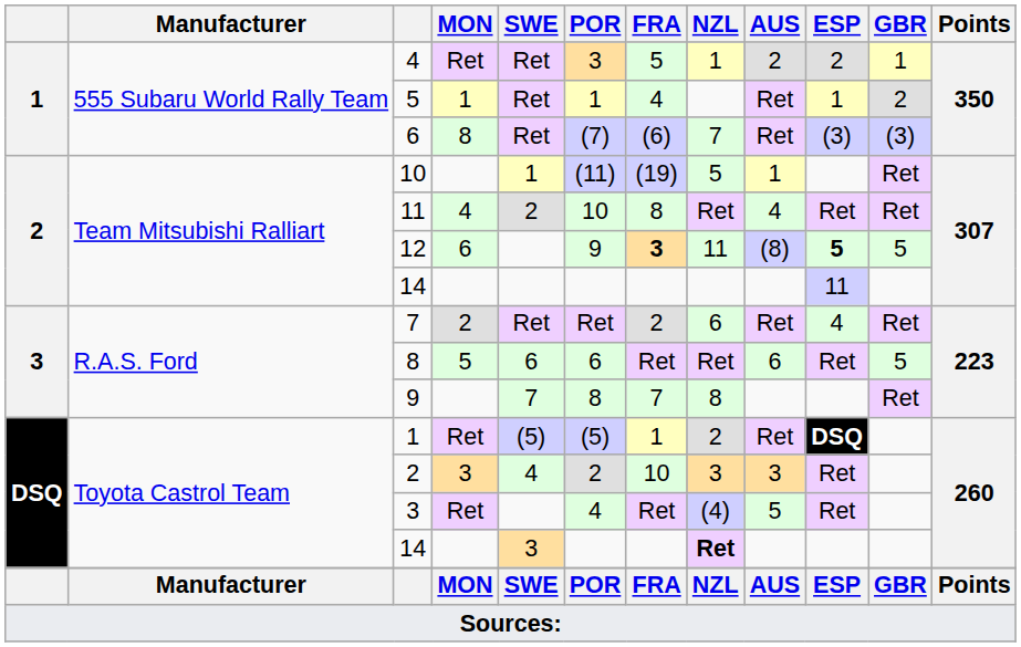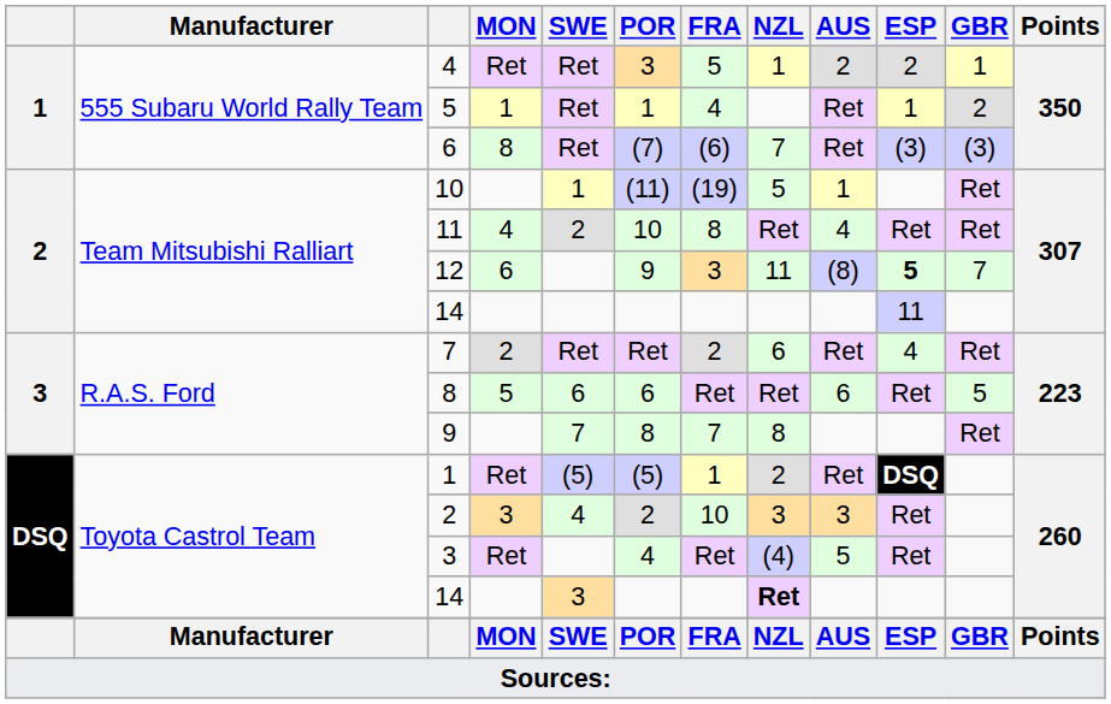12 | FRA: bold -> normal
12 | GBR: 5 -> 7
